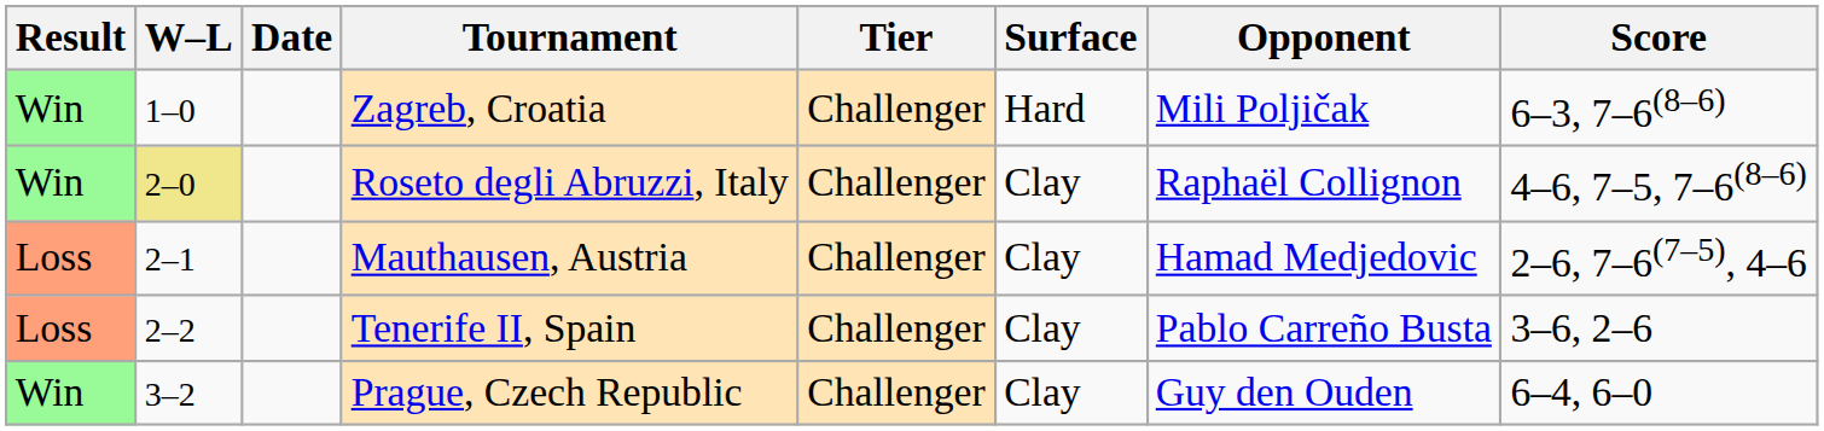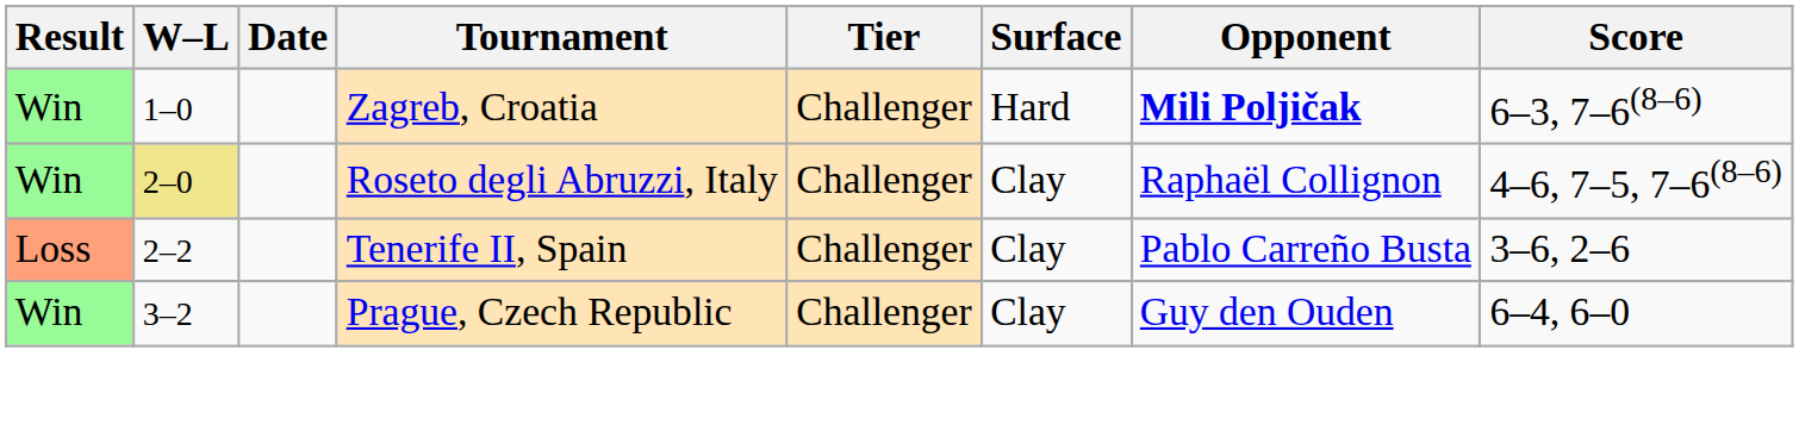Zagreb, Croatia | Opponent: normal -> bold
- row: Loss | 2–1 | Mauthausen, Austria | Challenger | Clay | Hamad Medjedovic | 2–6, 7–6(7–5), 4–6
